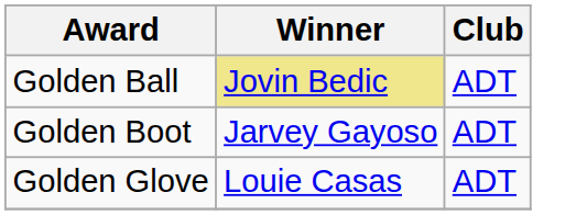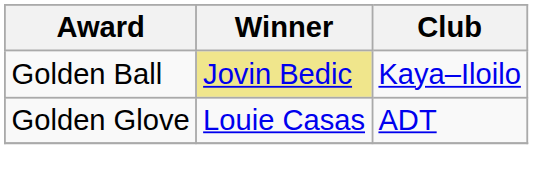Golden Ball | Club: ADT -> Kaya–Iloilo
- row: Golden Boot | Jarvey Gayoso | ADT
